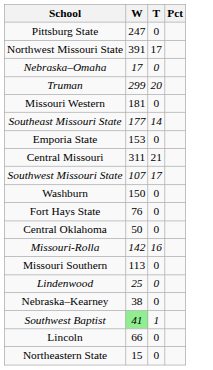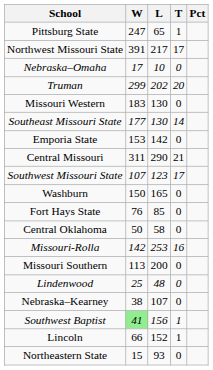+ column: L | 65 | 217 | 10 | 202 | 130 | 130 | 142 | 290 | 123 | 165 | 85 | 58 | 253 | 200 | 48 | 107 | 156 | 152 | 93
Pittsburg State | T: 0 -> 1
Missouri Western | W: 181 -> 183
Lincoln | T: 0 -> 1
